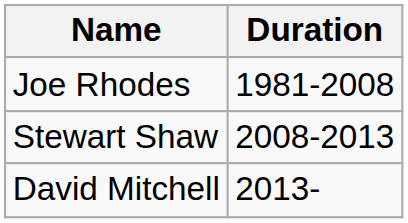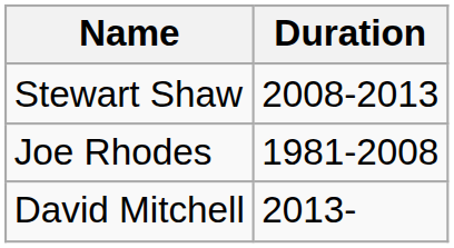rows swapped: Joe Rhodes <-> Stewart Shaw
